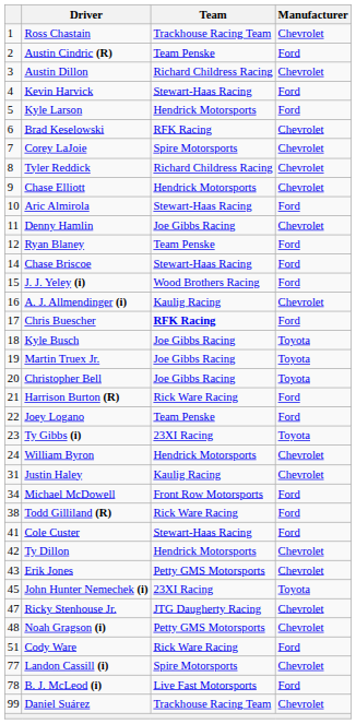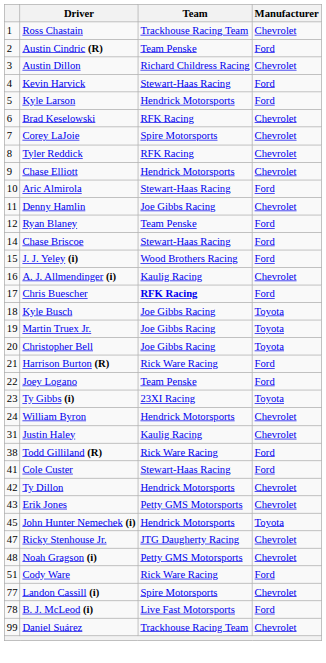Tyler Reddick | Team: Richard Childress Racing -> RFK Racing
- row: 34 | Michael McDowell | Front Row Motorsports | Ford
John Hunter Nemechek (i) | Team: 23XI Racing -> Hendrick Motorsports
